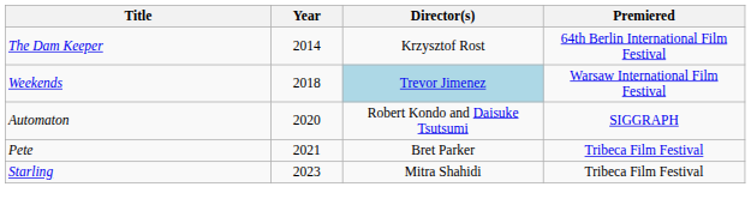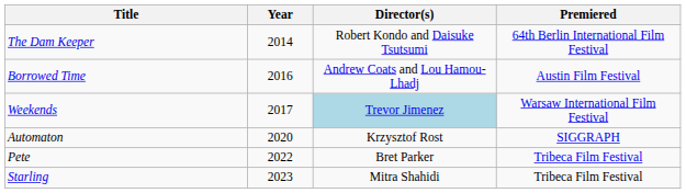The Dam Keeper | Director(s): Krzysztof Rost -> Robert Kondo and Daisuke Tsutsumi
+ row: Borrowed Time | 2016 | Andrew Coats and Lou Hamou-Lhadj | Austin Film Festival
Weekends | Year: 2018 -> 2017
Automaton | Director(s): Robert Kondo and Daisuke Tsutsumi -> Krzysztof Rost
Pete | Year: 2021 -> 2022
